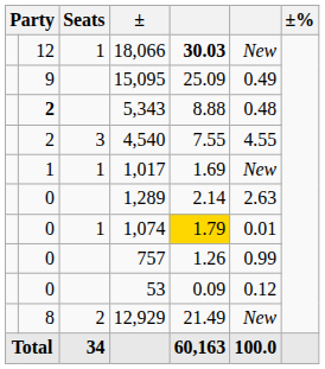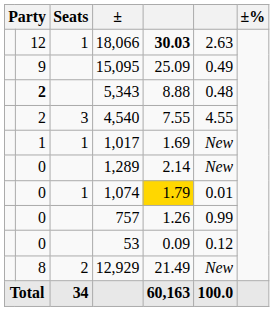18,066 | column 6: New -> 2.63
1,289 | column 6: 2.63 -> New
